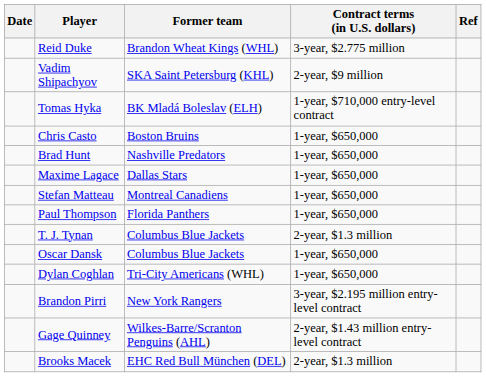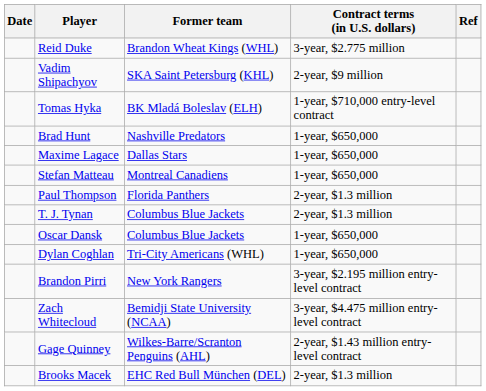- row: Chris Casto | Boston Bruins | 1-year, $650,000
Paul Thompson | Contract terms (in U.S. dollars): 1-year, $650,000 -> 2-year, $1.3 million
+ row: Zach Whitecloud | Bemidji State University (NCAA) | 3-year, $4.475 million entry-level contract
